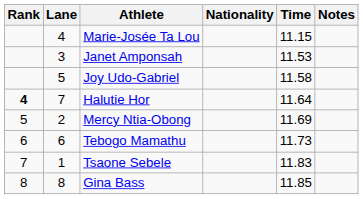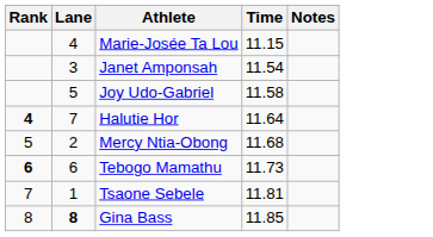- column: Nationality
Janet Amponsah | Time: 11.53 -> 11.54
Mercy Ntia-Obong | Time: 11.69 -> 11.68
Tebogo Mamathu | Rank: normal -> bold
Tsaone Sebele | Time: 11.83 -> 11.81
Gina Bass | Lane: normal -> bold
